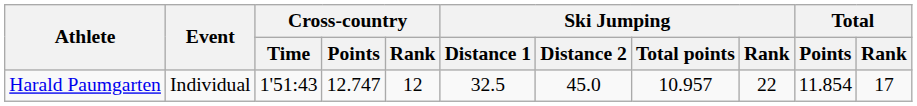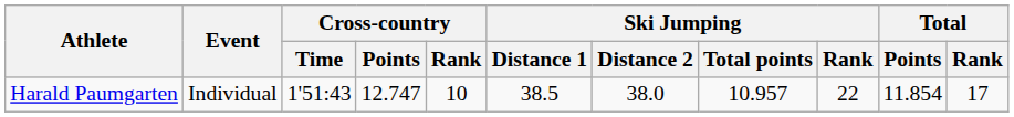Harald Paumgarten | Cross-country / Rank: 12 -> 10
Harald Paumgarten | Ski Jumping / Distance 1: 32.5 -> 38.5
Harald Paumgarten | Ski Jumping / Distance 2: 45.0 -> 38.0
